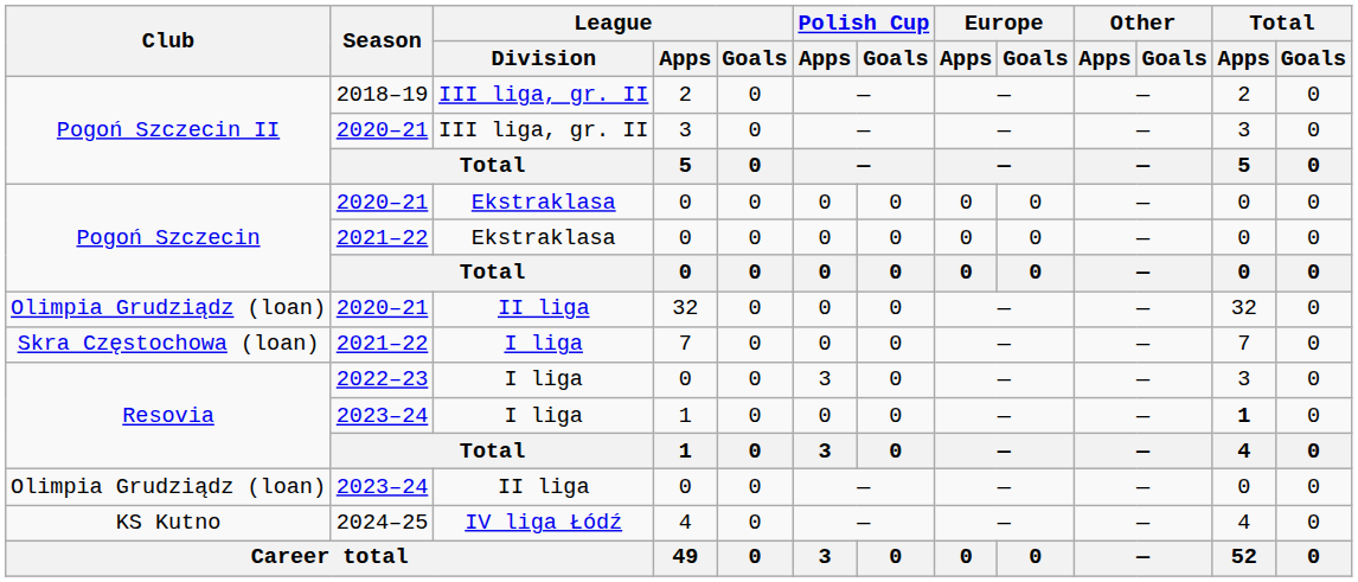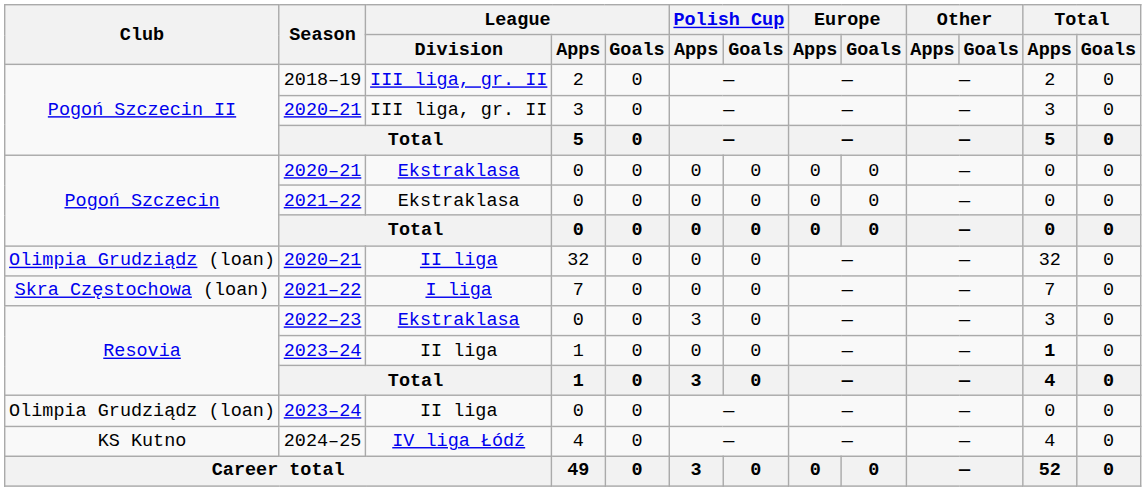2022–23 / 0 | League / Division: I liga -> Ekstraklasa
2023–24 / 1 | League / Division: I liga -> II liga
